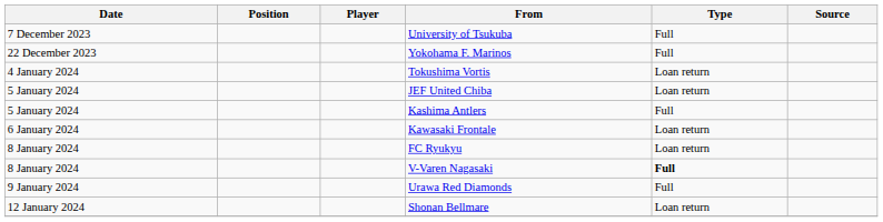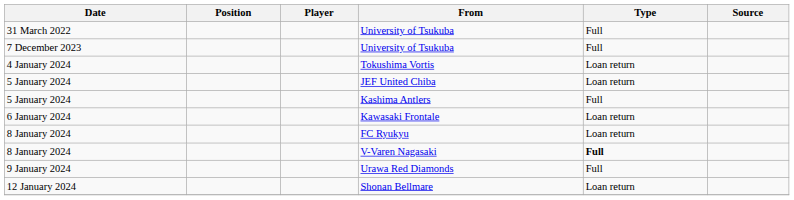+ row: 31 March 2022 | University of Tsukuba | Full
- row: 22 December 2023 | Yokohama F. Marinos | Full
